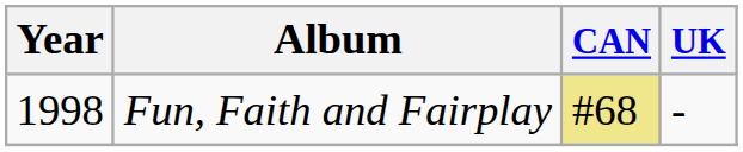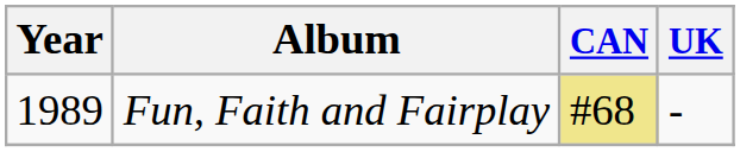Fun, Faith and Fairplay | Year: 1998 -> 1989
